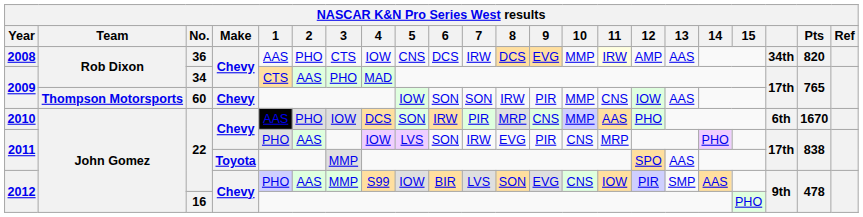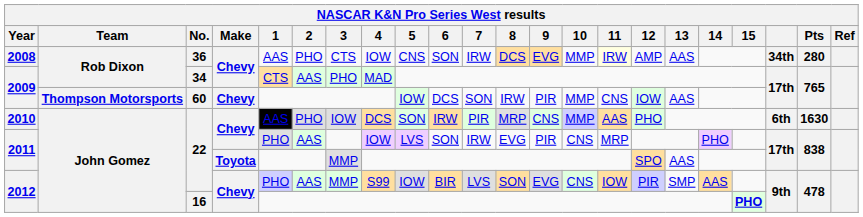2008 | 6: DCS -> SON
2008 | Pts: 820 -> 280
2009 / 60 | 6: SON -> DCS
2010 | Pts: 1670 -> 1630
2012 / 16 | 15: normal -> bold
